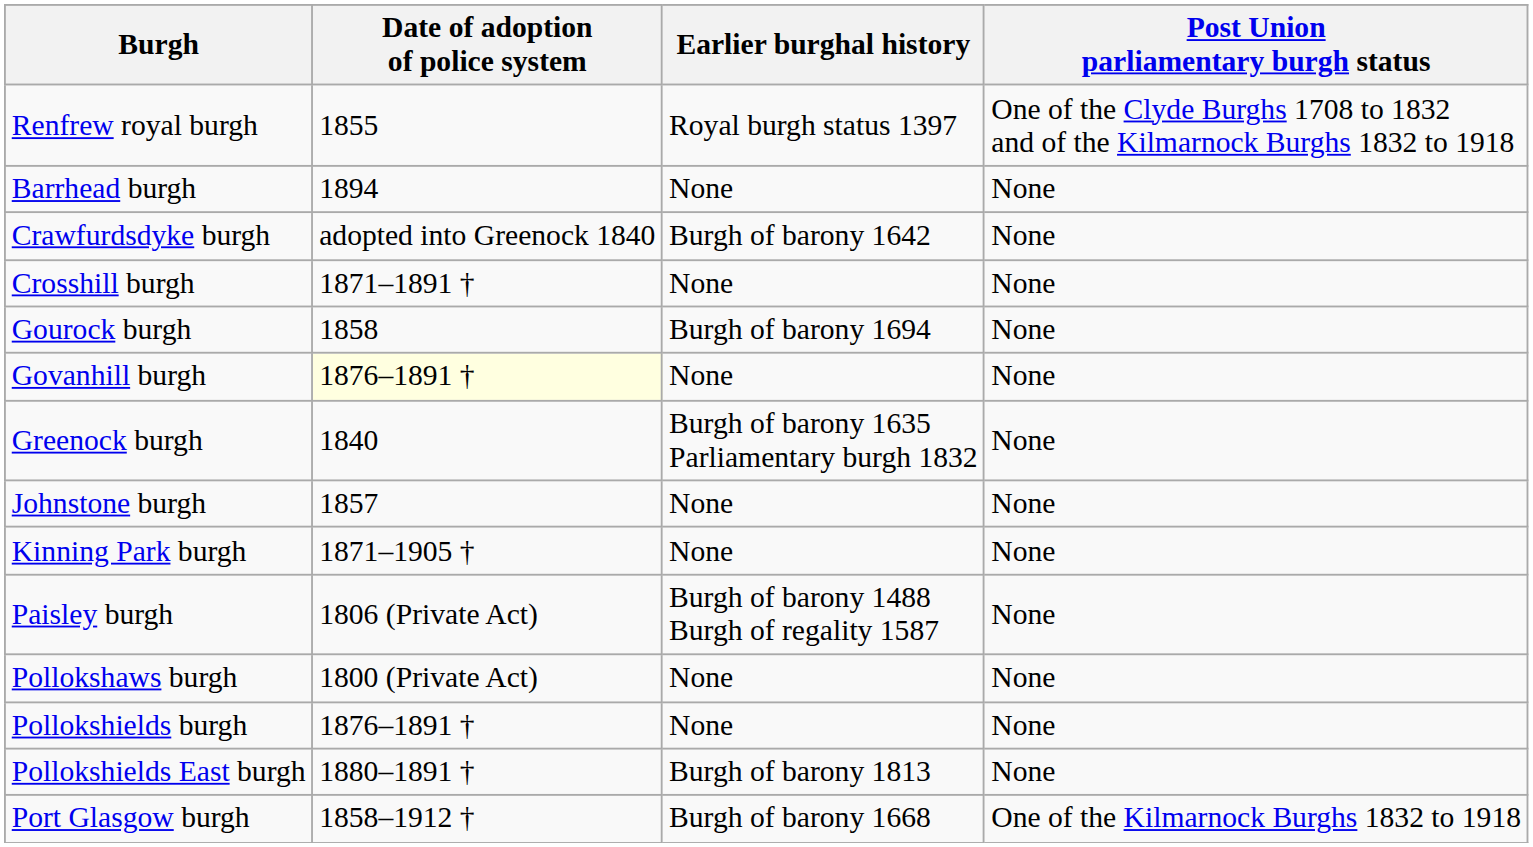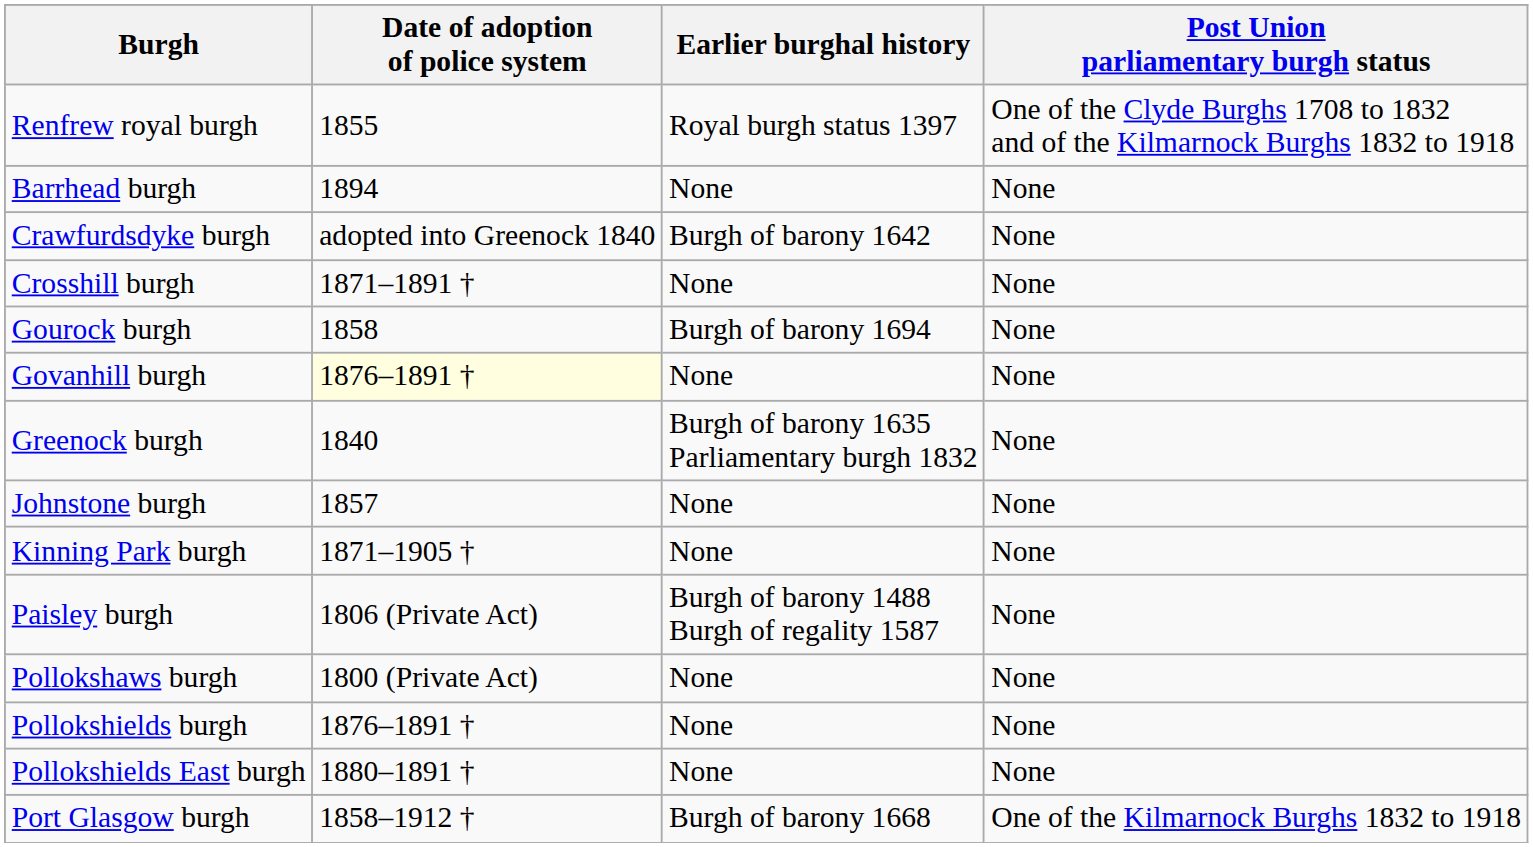Pollokshields East burgh | Earlier burghal history: Burgh of barony 1813 -> None
